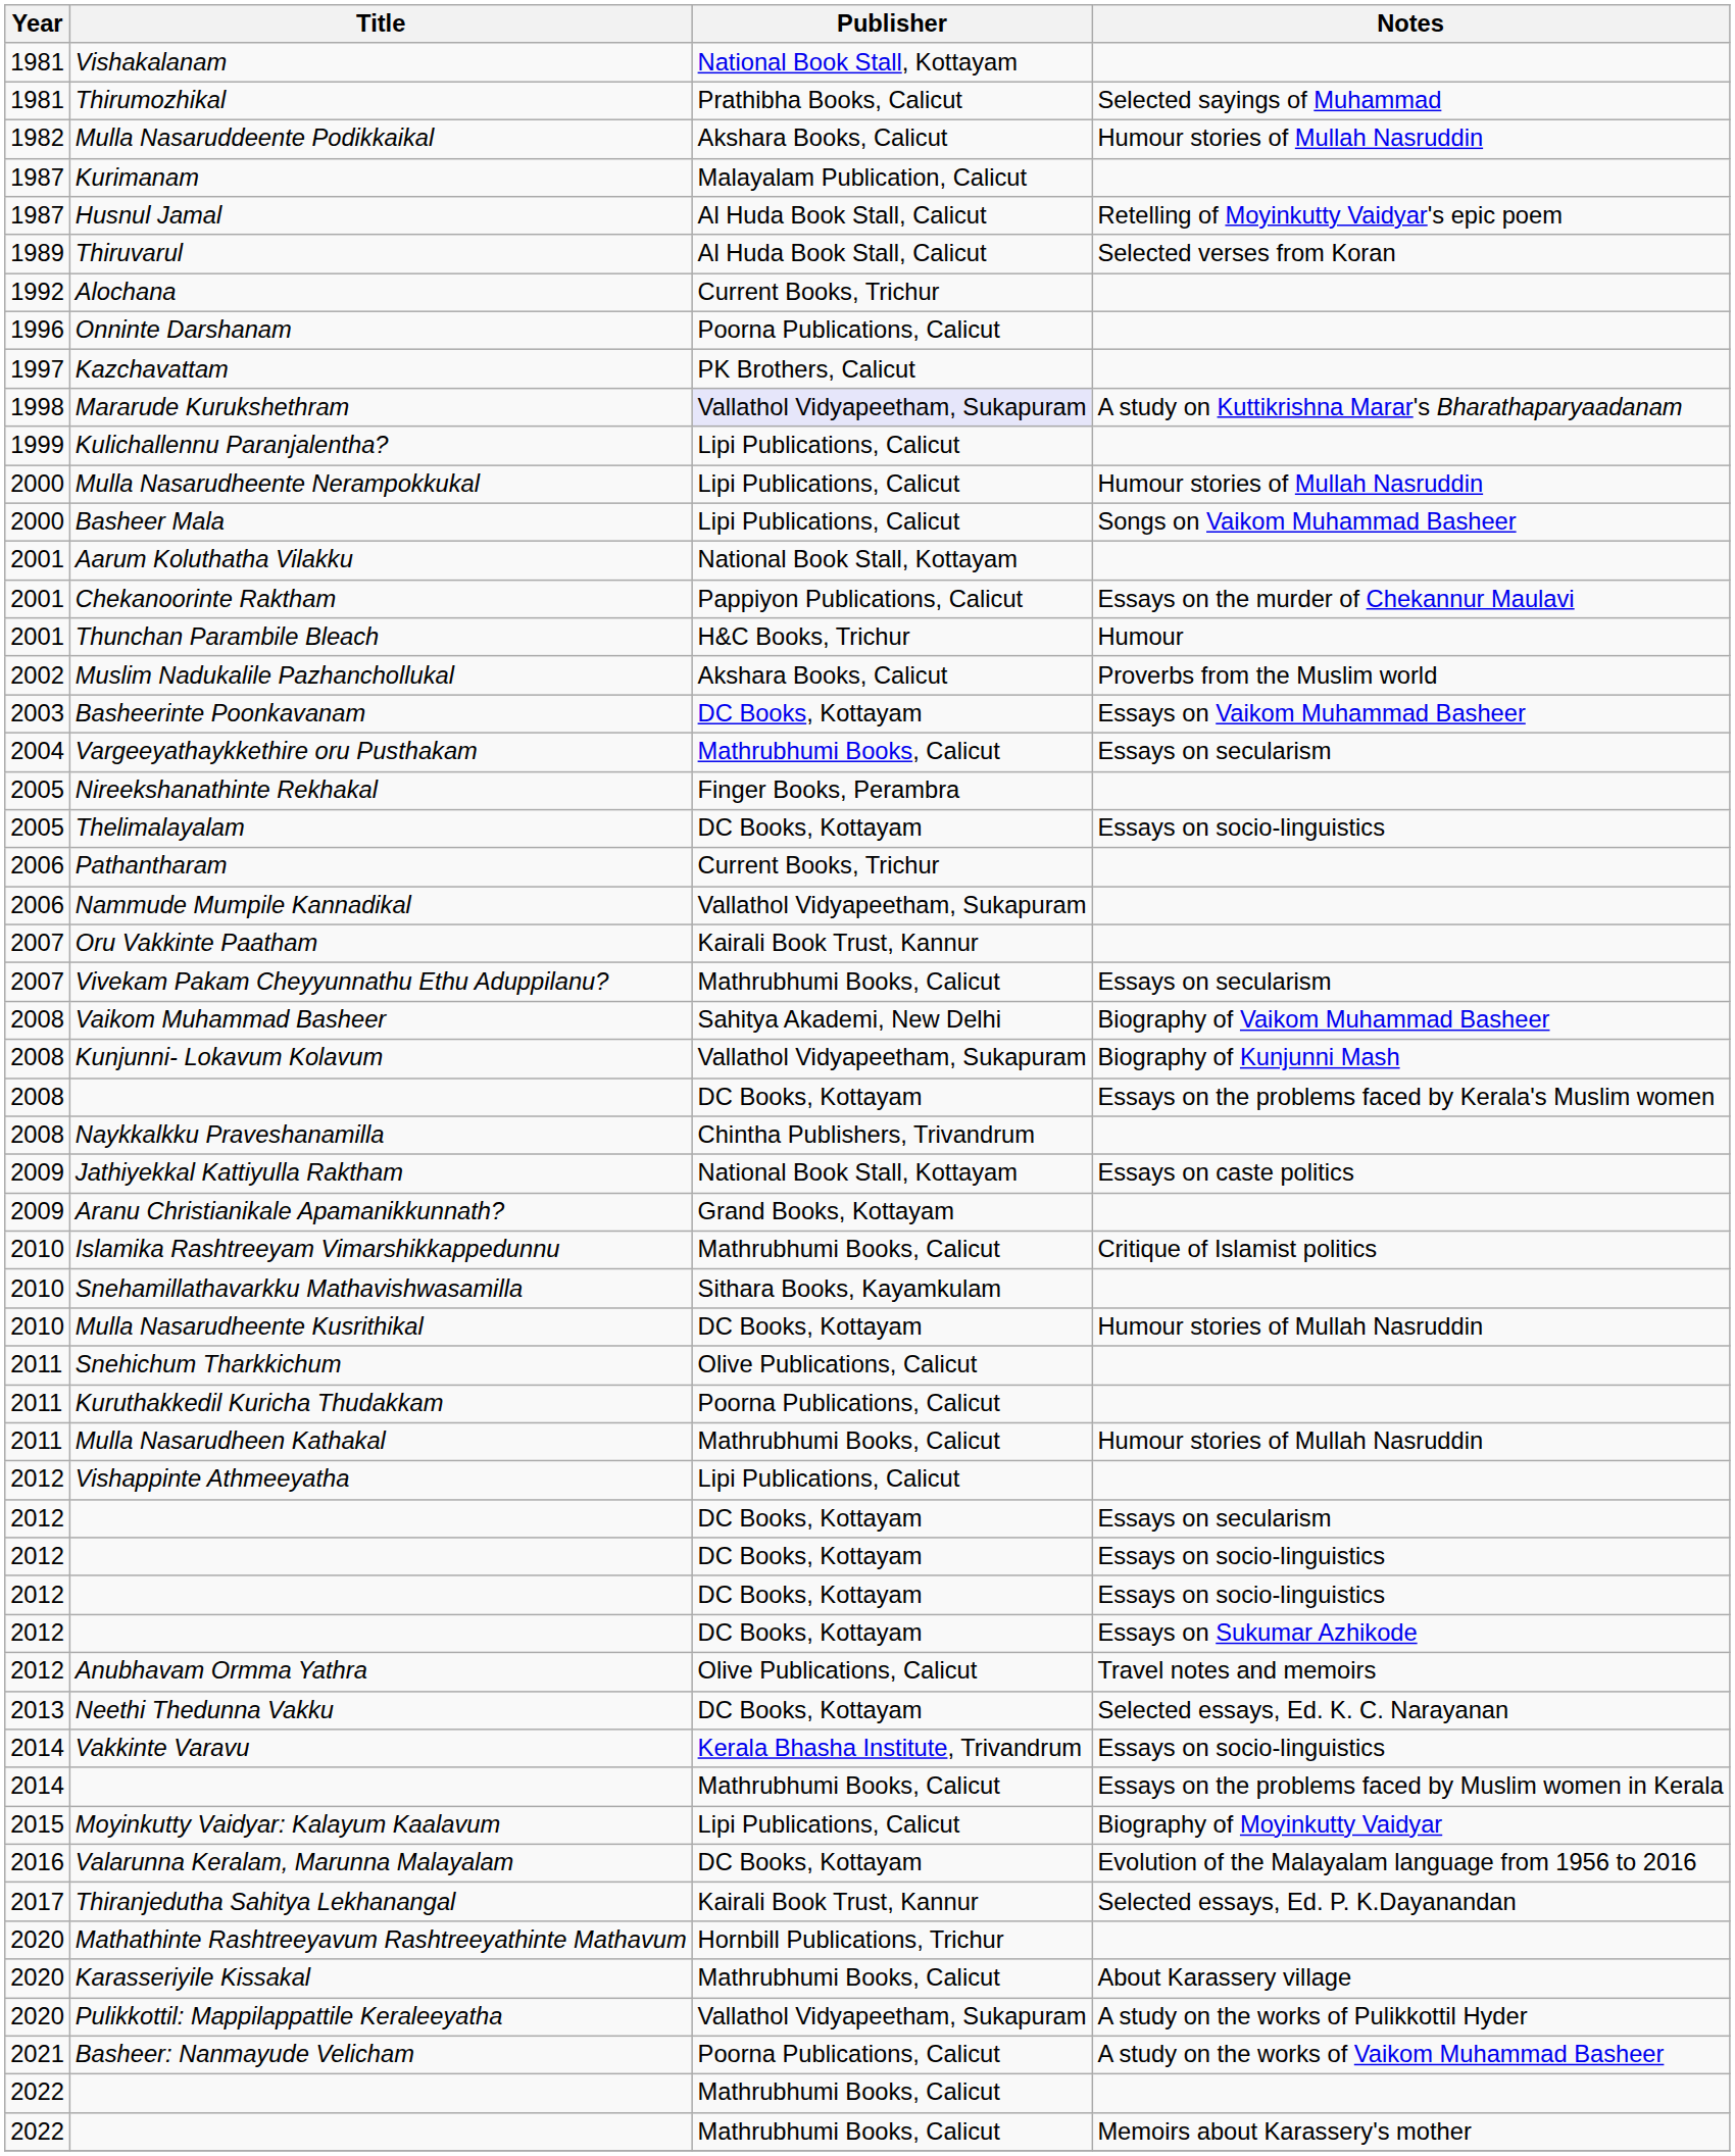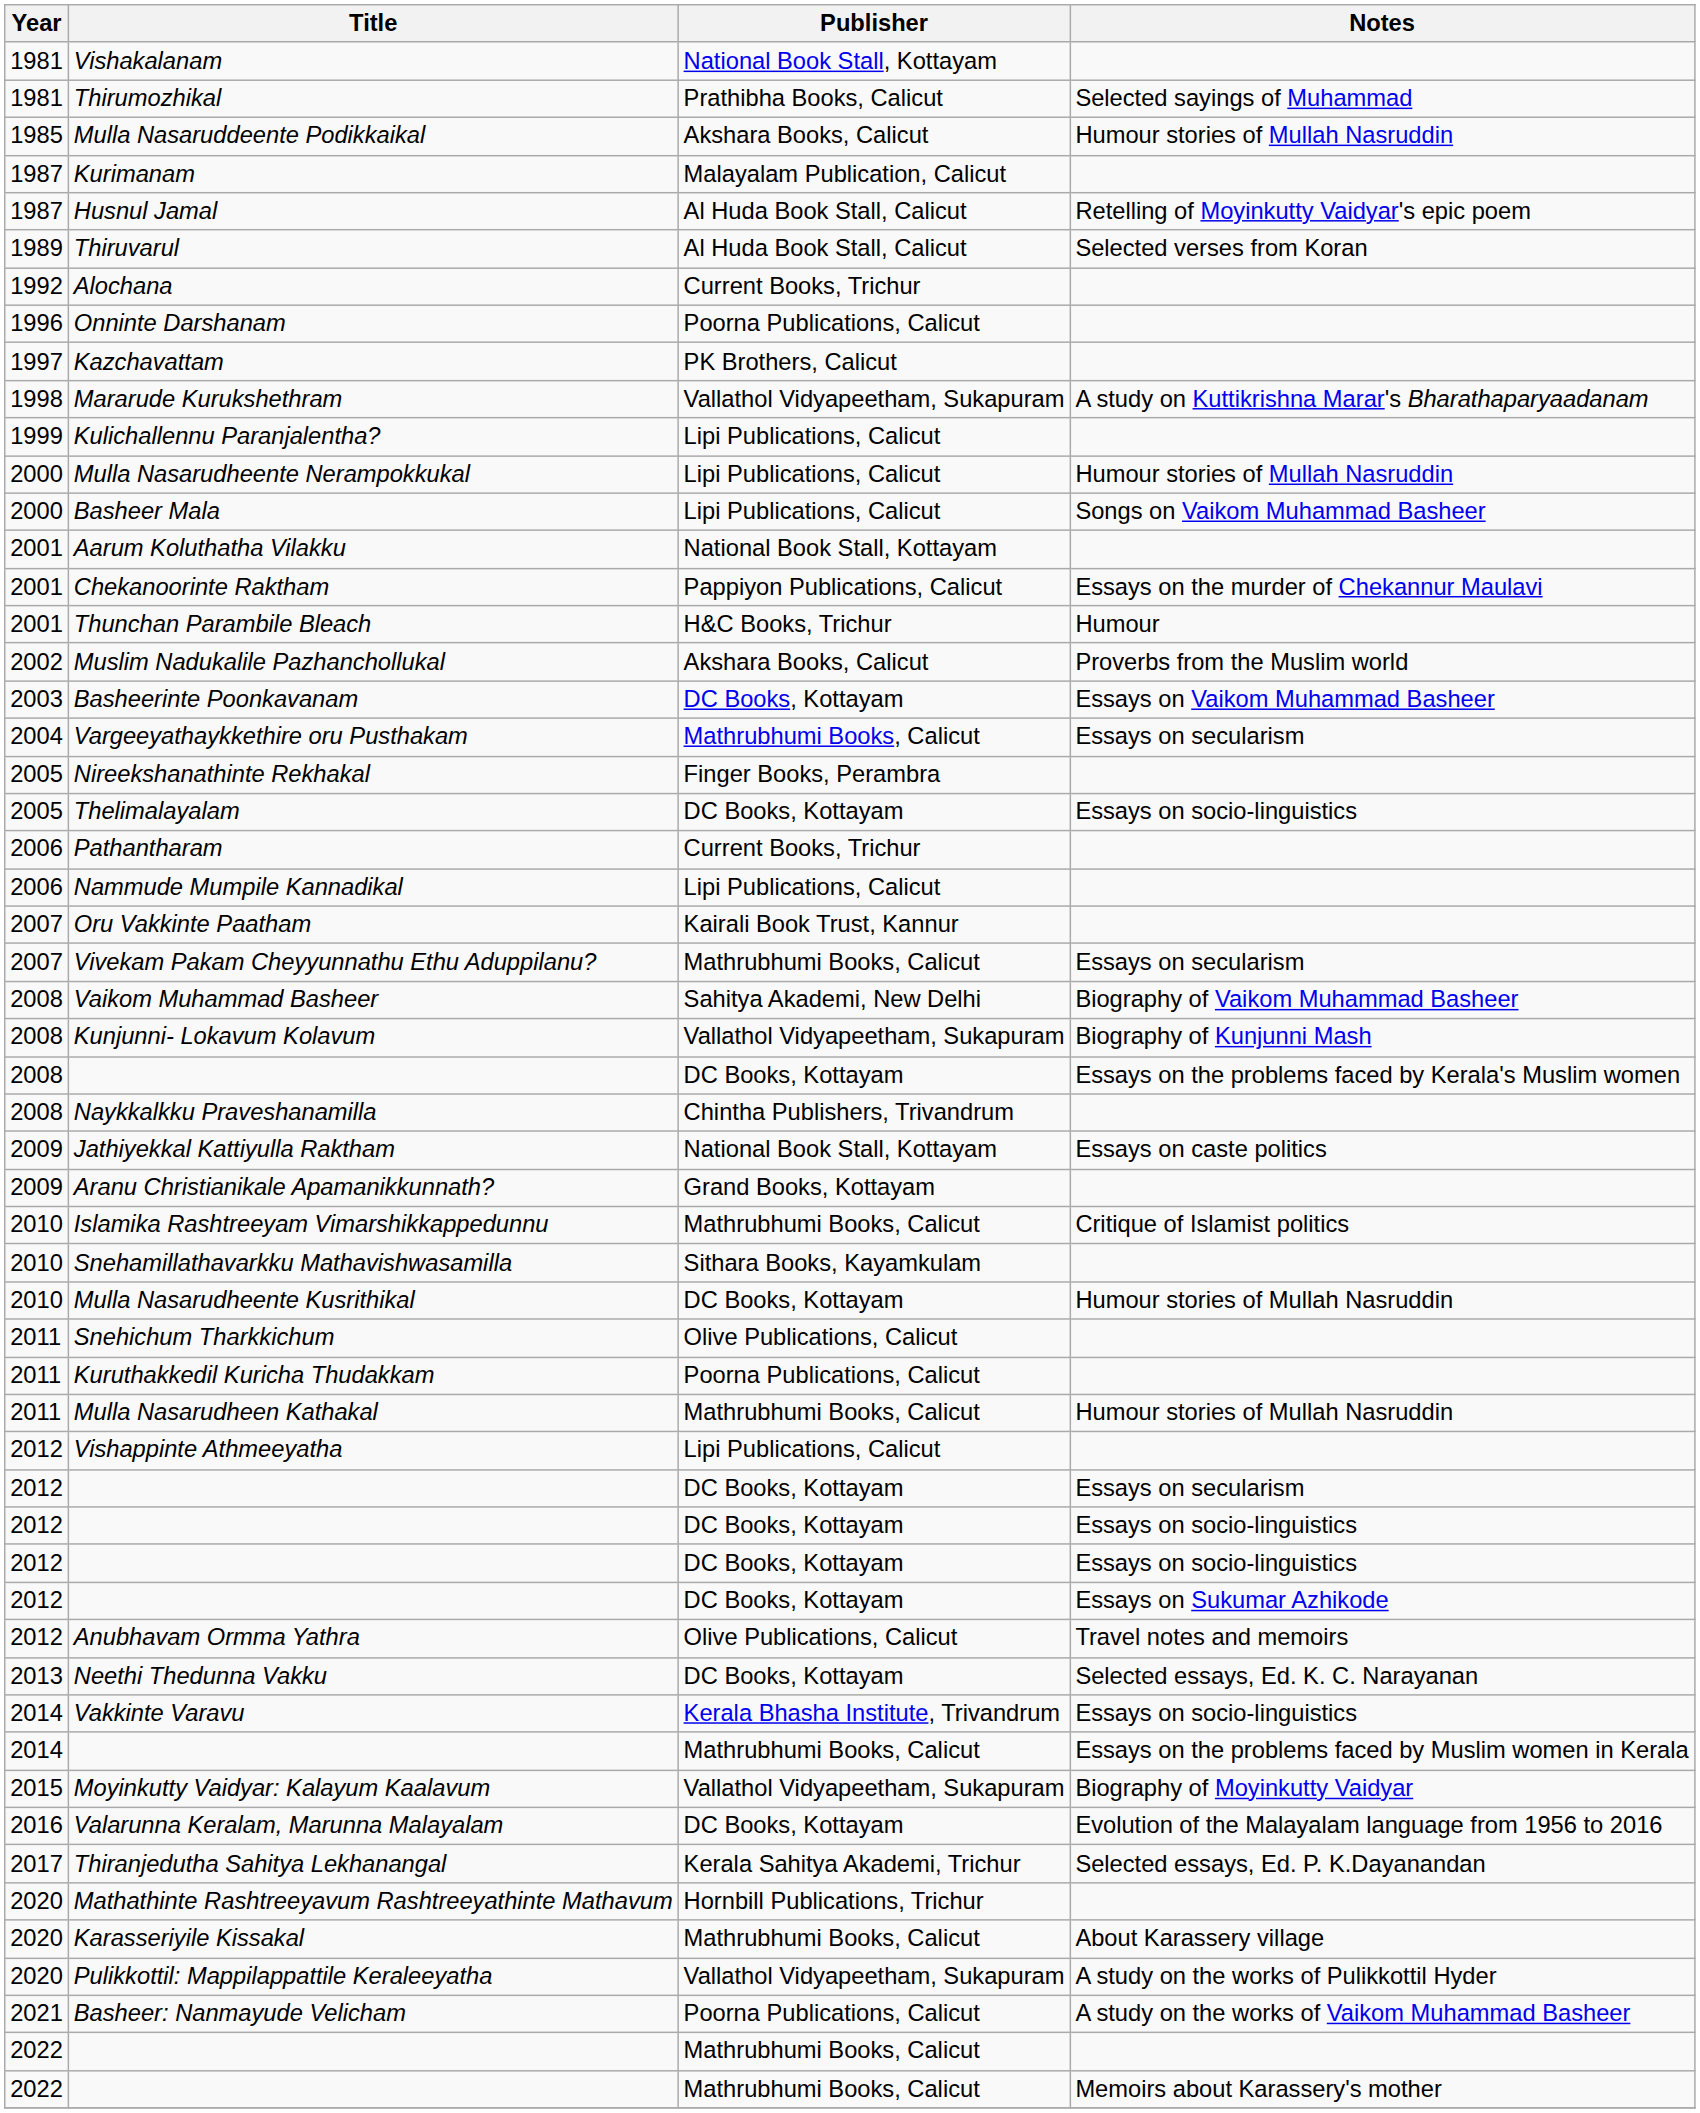Mulla Nasaruddeente Podikkaikal | Year: 1982 -> 1985
Mararude Kurukshethram | Publisher: lavender background -> no background
Nammude Mumpile Kannadikal | Publisher: Vallathol Vidyapeetham, Sukapuram -> Lipi Publications, Calicut
Moyinkutty Vaidyar: Kalayum Kaalavum | Publisher: Lipi Publications, Calicut -> Vallathol Vidyapeetham, Sukapuram
Thiranjedutha Sahitya Lekhanangal | Publisher: Kairali Book Trust, Kannur -> Kerala Sahitya Akademi, Trichur
